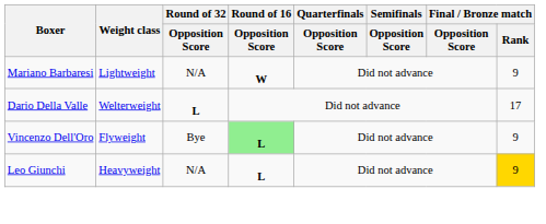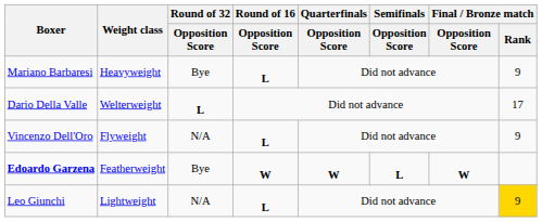Mariano Barbaresi | Weight class: Lightweight -> Heavyweight
Mariano Barbaresi | Round of 32 / Opposition Score: N/A -> Bye
Mariano Barbaresi | Round of 16 / Opposition Score: W -> L
Vincenzo Dell'Oro | Round of 32 / Opposition Score: Bye -> N/A
Vincenzo Dell'Oro | Round of 16 / Opposition Score: lightgreen background -> no background
+ row: Edoardo Garzena | Featherweight | Bye | W | W | L | W
Leo Giunchi | Weight class: Heavyweight -> Lightweight
